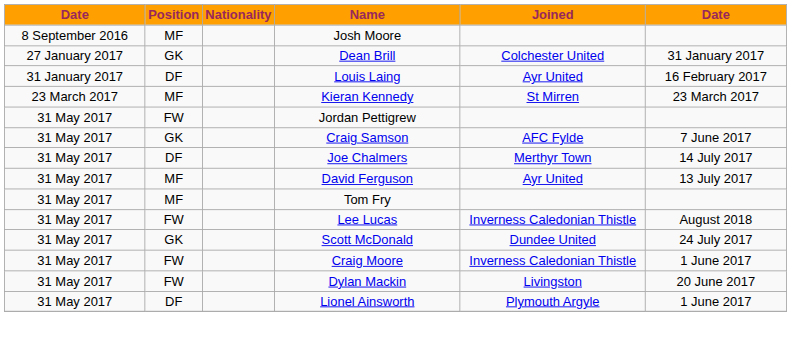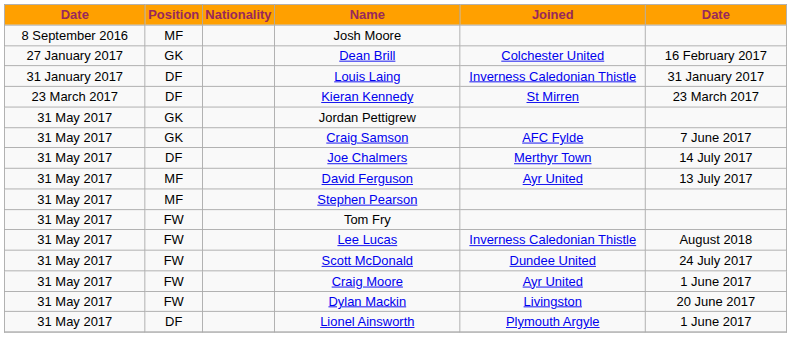Dean Brill | column 6: 31 January 2017 -> 16 February 2017
Louis Laing | Joined: Ayr United -> Inverness Caledonian Thistle
Louis Laing | column 6: 16 February 2017 -> 31 January 2017
Kieran Kennedy | Position: MF -> DF
Jordan Pettigrew | Position: FW -> GK
+ row: 31 May 2017 | MF | Stephen Pearson
Tom Fry | Position: MF -> FW
Scott McDonald | Position: GK -> FW
Craig Moore | Joined: Inverness Caledonian Thistle -> Ayr United
